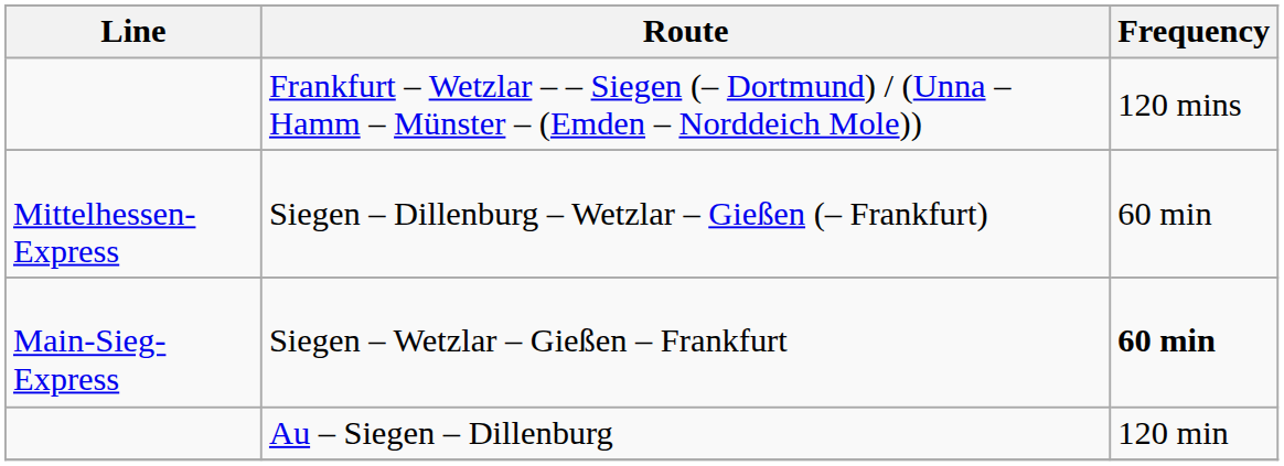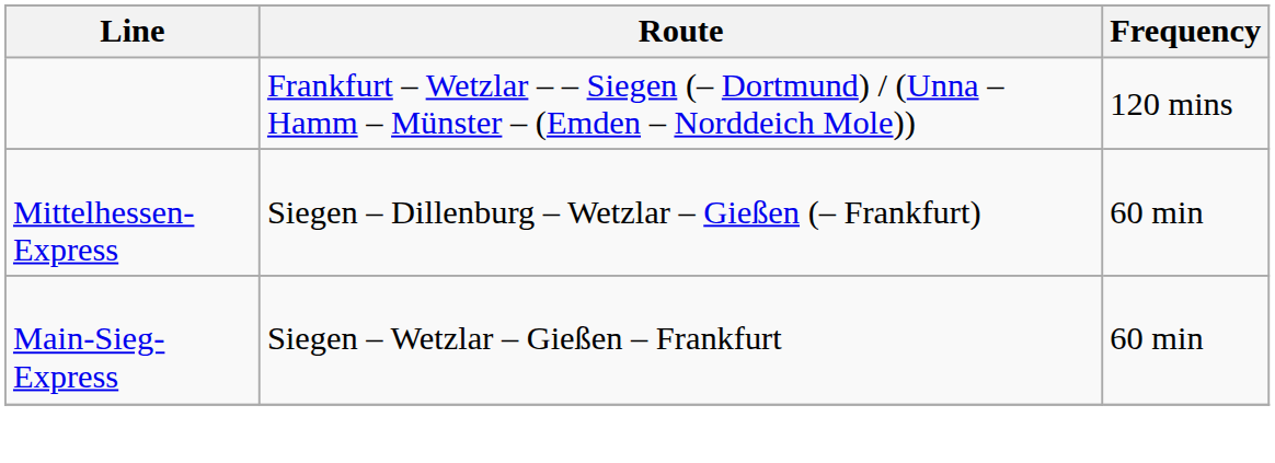Siegen – Wetzlar – Gießen – Frankfurt | Frequency: bold -> normal
- row: Au – Siegen – Dillenburg | 120 min
